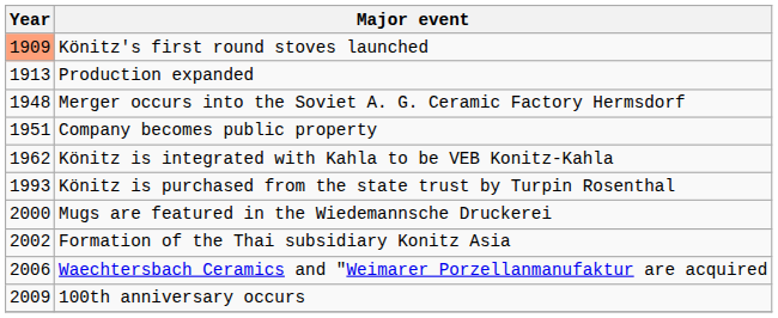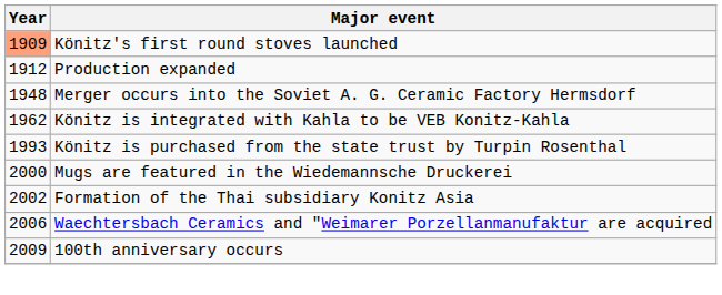Production expanded | Year: 1913 -> 1912
- row: 1951 | Company becomes public property
